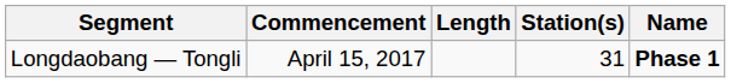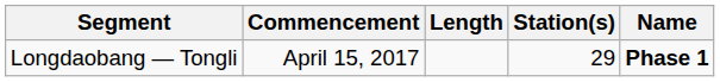Longdaobang — Tongli | Station(s): 31 -> 29
